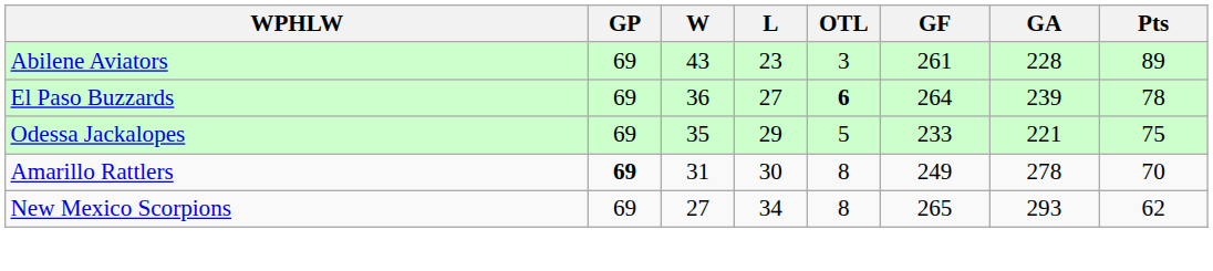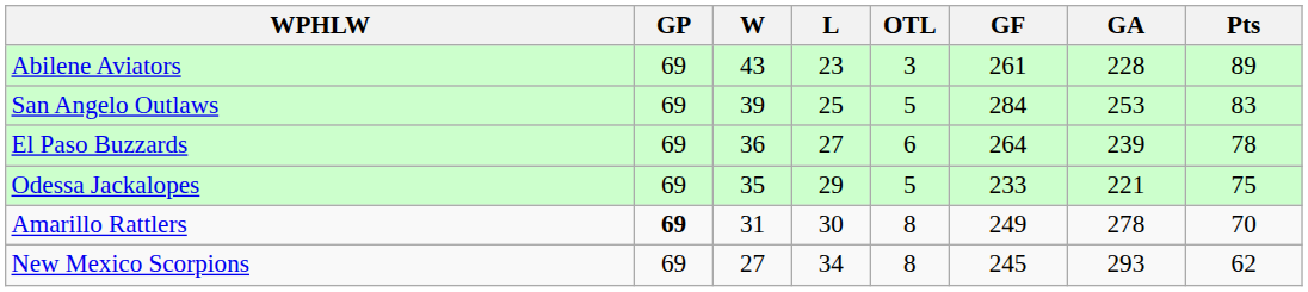+ row: San Angelo Outlaws | 69 | 39 | 25 | 5 | 284 | 253 | 83
El Paso Buzzards | OTL: bold -> normal
New Mexico Scorpions | GF: 265 -> 245
